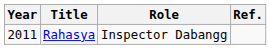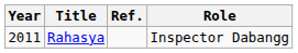columns swapped: Role <-> Ref.
